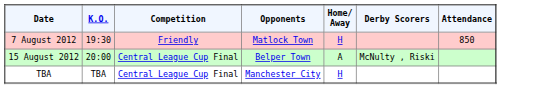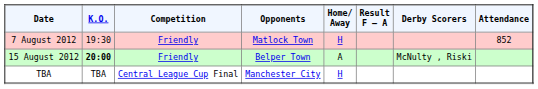+ column: Result F – A
7 August 2012 | Attendance: 850 -> 852
15 August 2012 | K.O.: normal -> bold
15 August 2012 | Competition: Central League Cup Final -> Friendly
